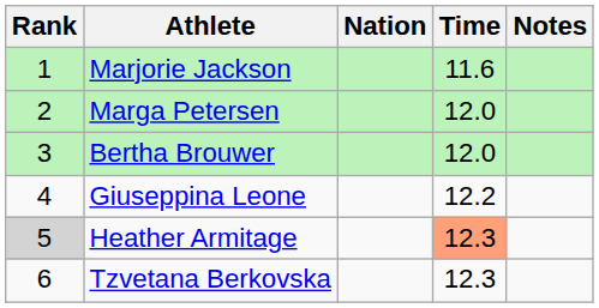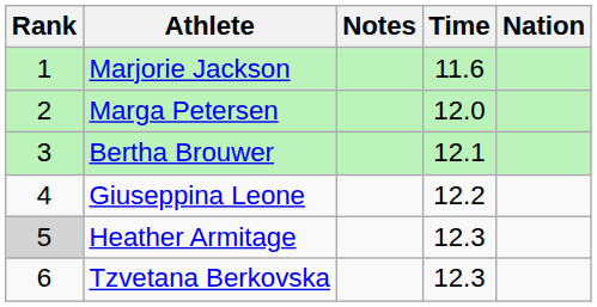columns swapped: Nation <-> Notes
Bertha Brouwer | Time: 12.0 -> 12.1
Heather Armitage | Time: lightsalmon background -> no background
